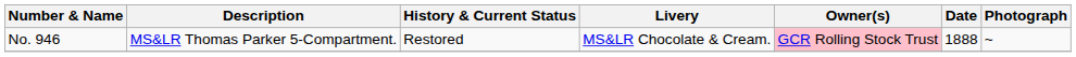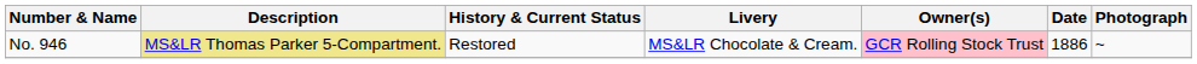No. 946 | Description: no background -> khaki background
No. 946 | Date: 1888 -> 1886
